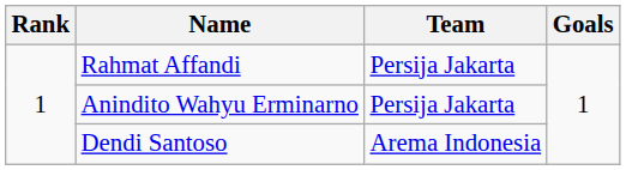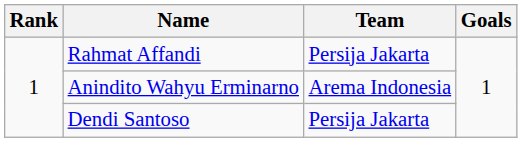Anindito Wahyu Erminarno | Team: Persija Jakarta -> Arema Indonesia
Dendi Santoso | Team: Arema Indonesia -> Persija Jakarta
